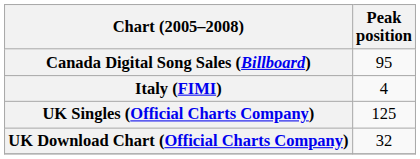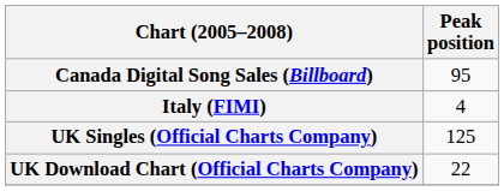UK Download Chart (Official Charts Company) | Peak position: 32 -> 22
